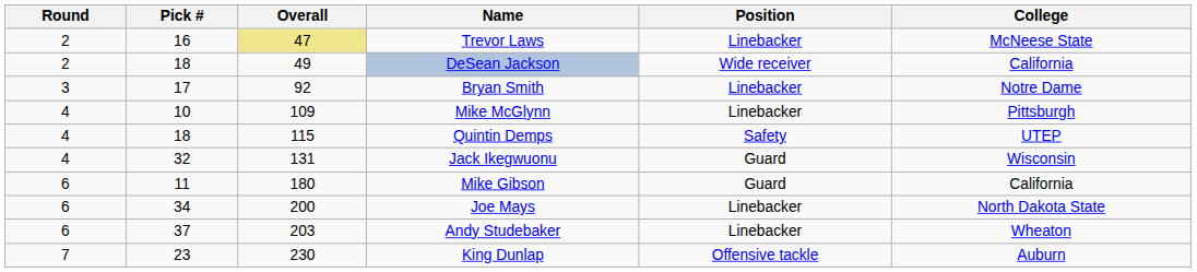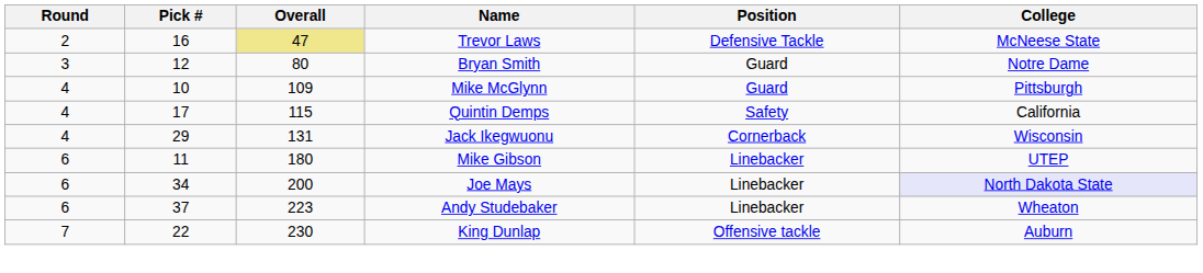Trevor Laws | Position: Linebacker -> Defensive Tackle
- row: 2 | 18 | 49 | DeSean Jackson | Wide receiver | California
Bryan Smith | Pick #: 17 -> 12
Bryan Smith | Overall: 92 -> 80
Bryan Smith | Position: Linebacker -> Guard
Mike McGlynn | Position: Linebacker -> Guard
Quintin Demps | Pick #: 18 -> 17
Quintin Demps | College: UTEP -> California
Jack Ikegwuonu | Pick #: 32 -> 29
Jack Ikegwuonu | Position: Guard -> Cornerback
Mike Gibson | Position: Guard -> Linebacker
Mike Gibson | College: California -> UTEP
Joe Mays | College: no background -> lavender background
Andy Studebaker | Overall: 203 -> 223
King Dunlap | Pick #: 23 -> 22
